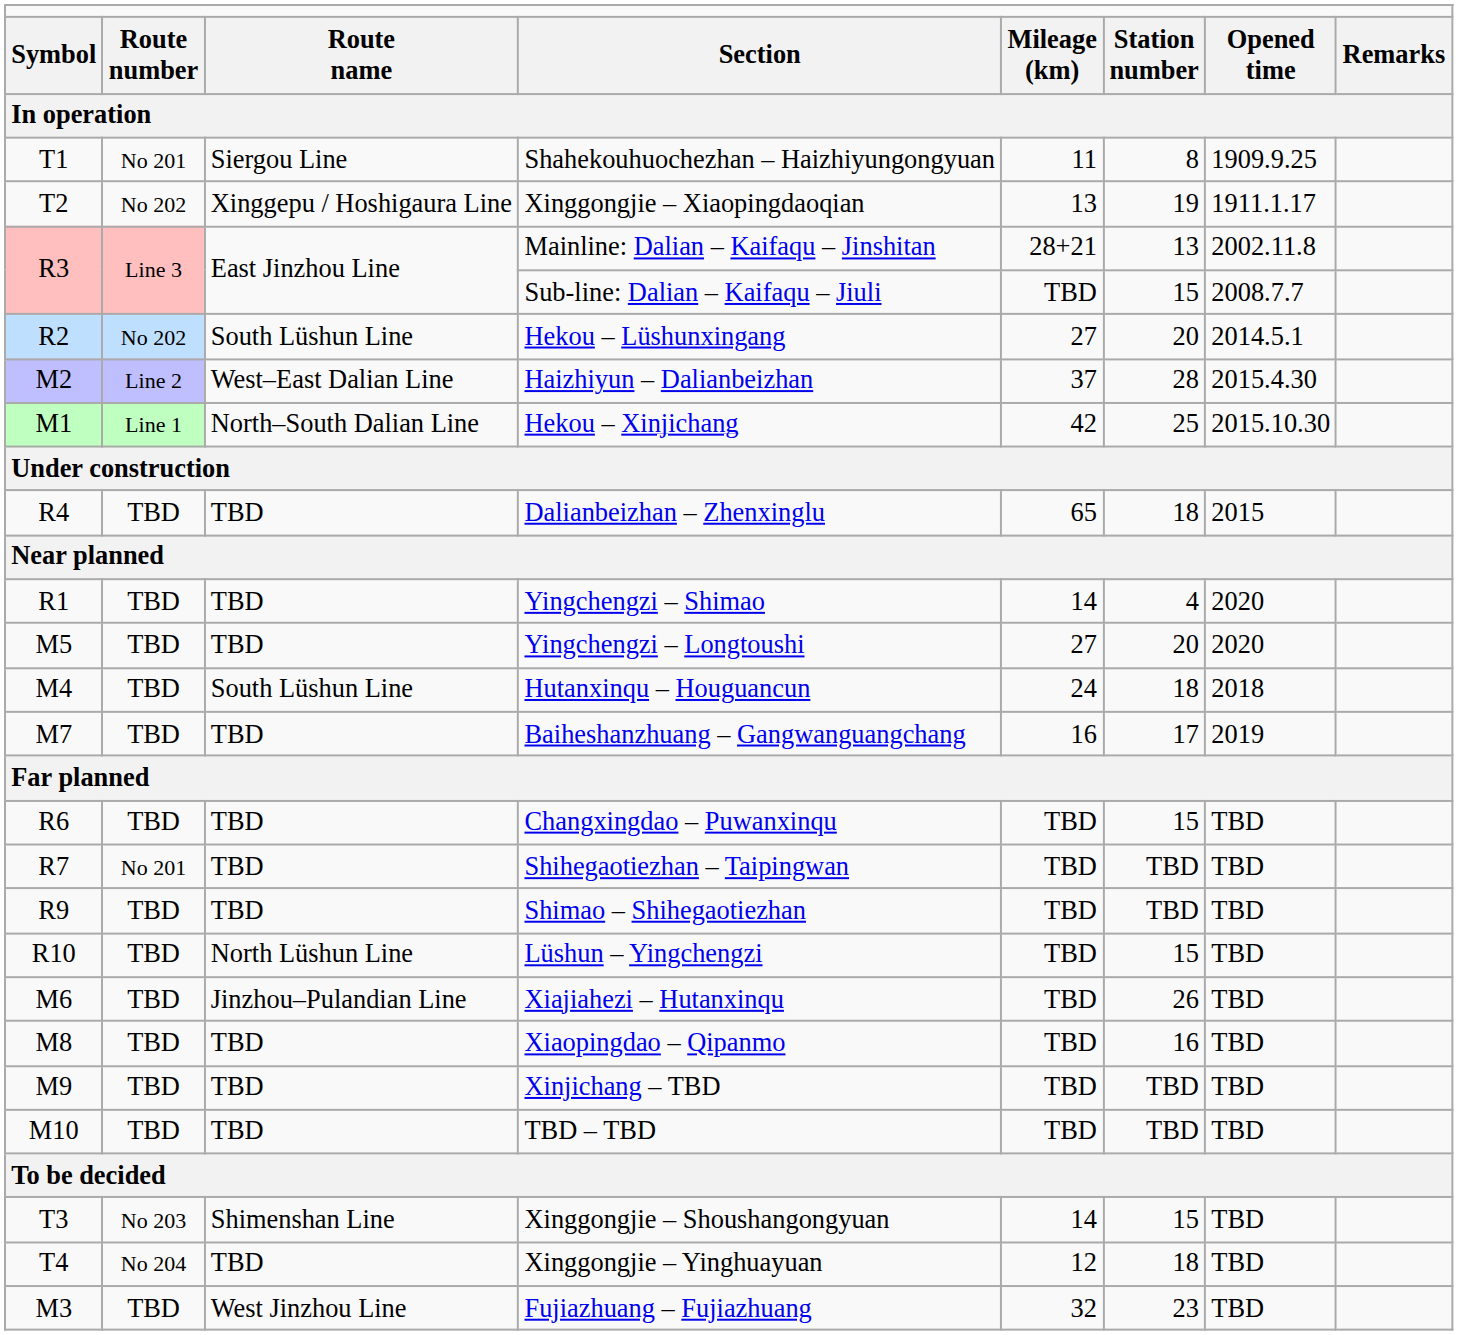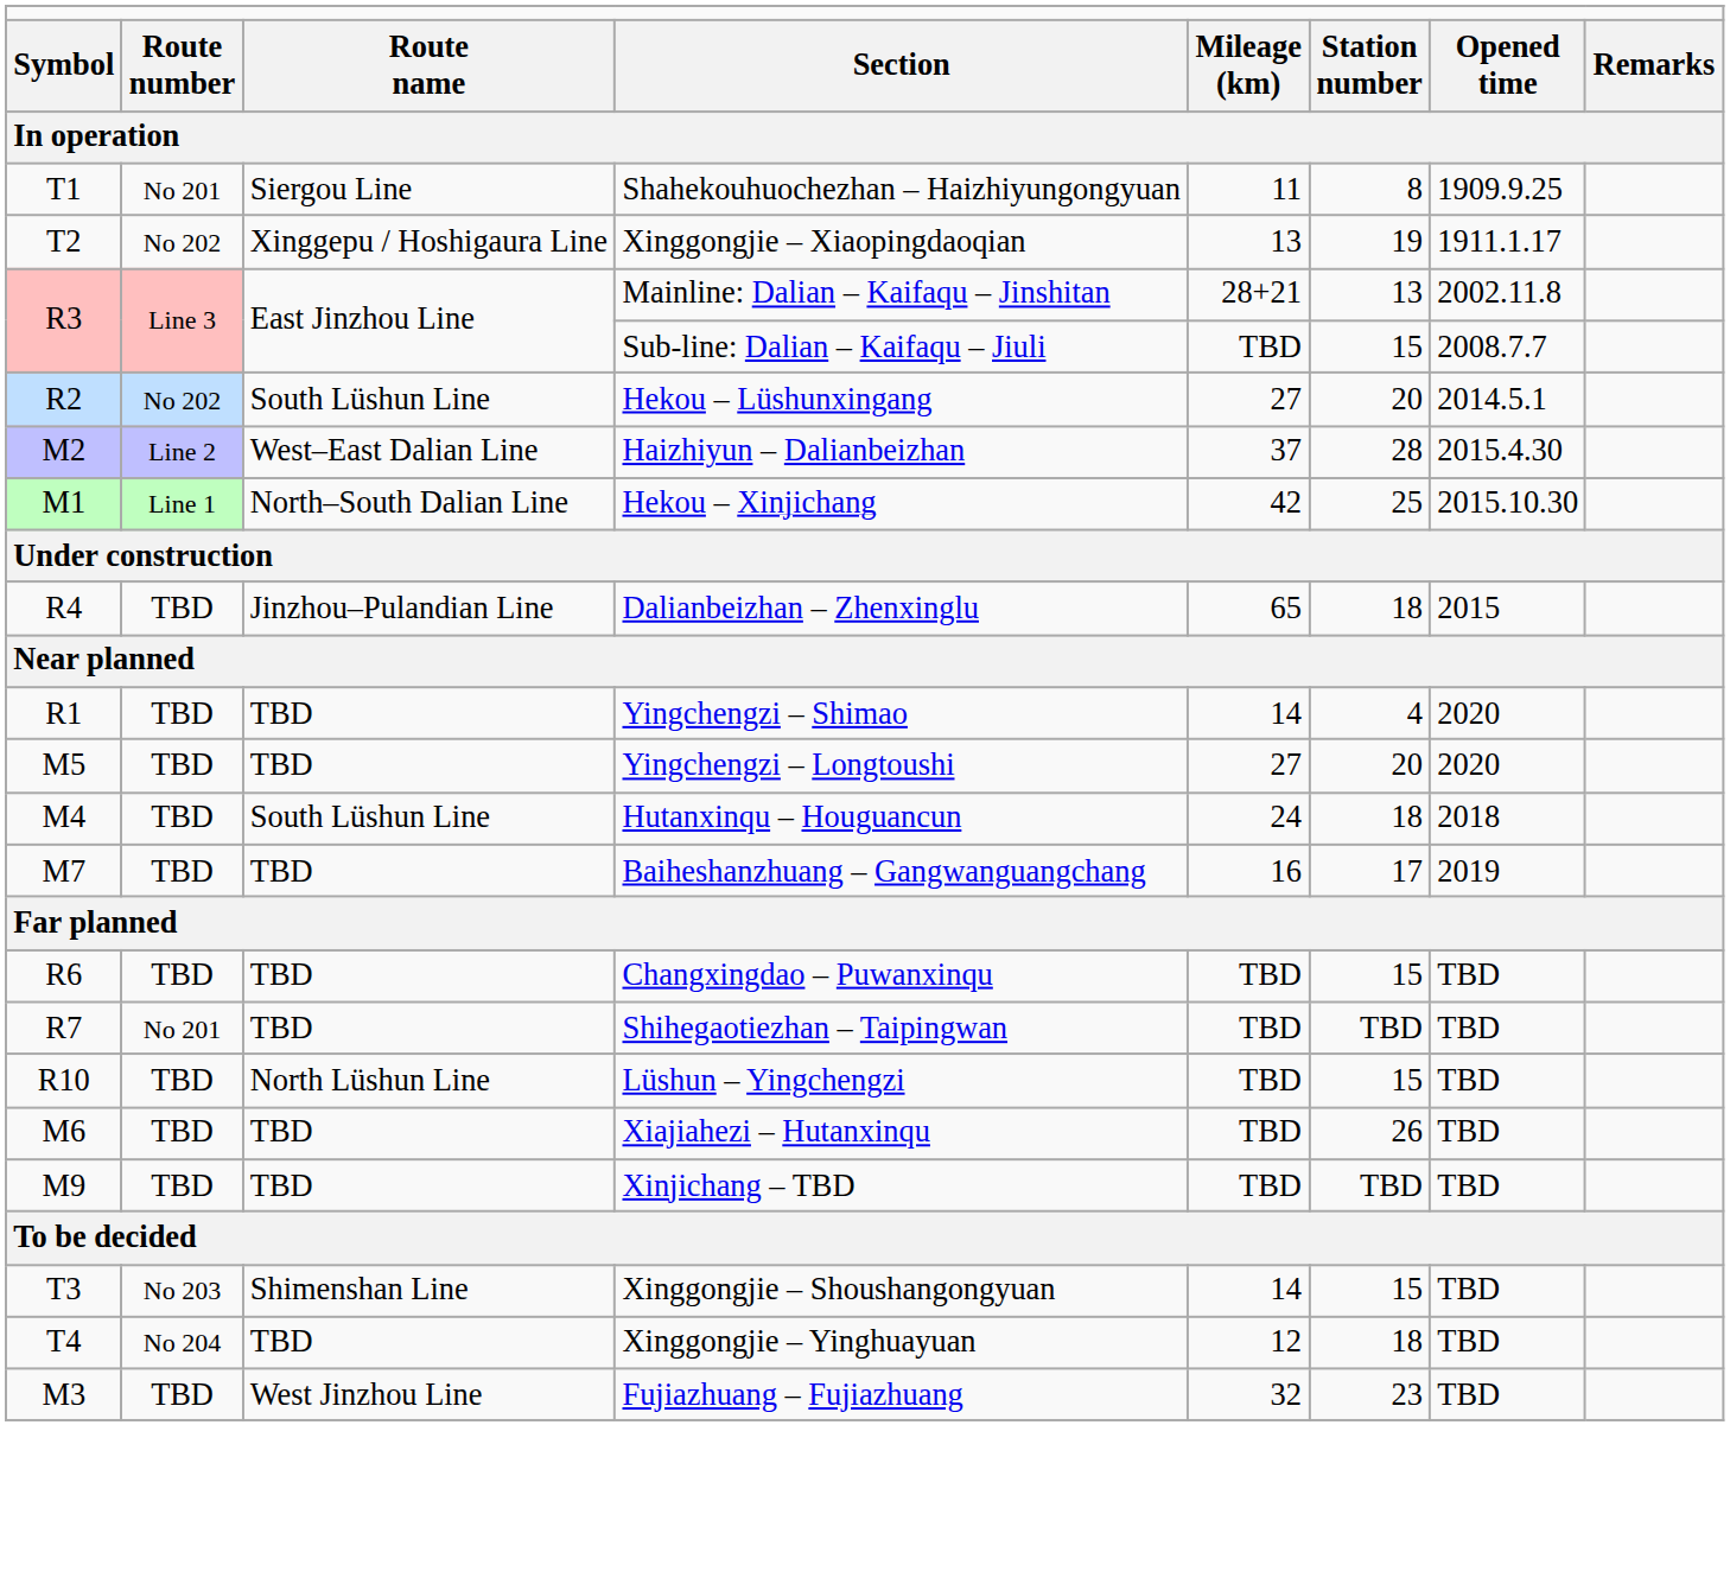Dalianbeizhan – Zhenxinglu | column 3: TBD -> Jinzhou–Pulandian Line
- row: R9 | TBD | TBD | Shimao – Shihegaotiezhan | TBD | TBD | TBD
Xiajiahezi – Hutanxinqu | column 3: Jinzhou–Pulandian Line -> TBD
- row: M8 | TBD | TBD | Xiaopingdao – Qipanmo | TBD | 16 | TBD
- row: M10 | TBD | TBD | TBD – TBD | TBD | TBD | TBD
